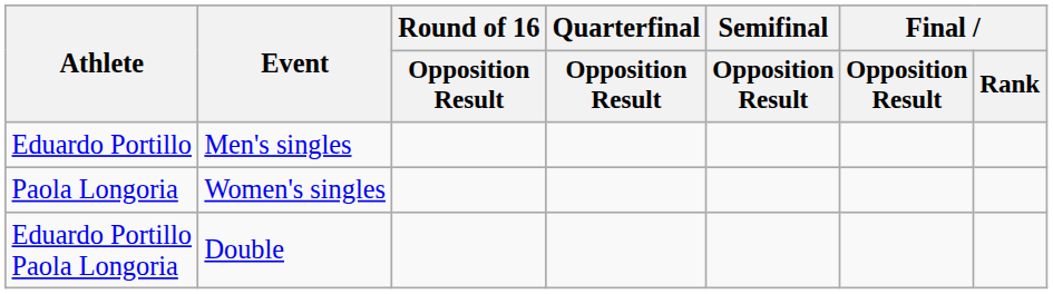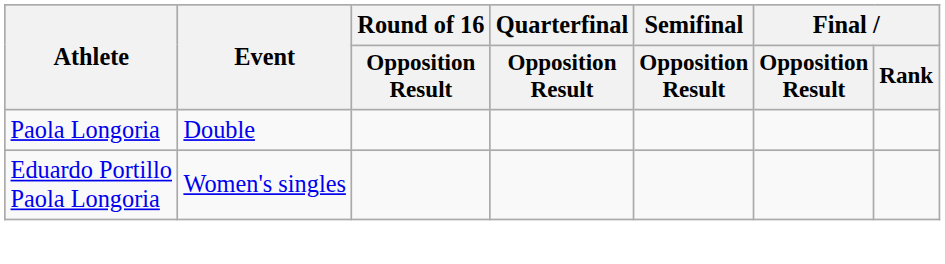- row: Eduardo Portillo | Men's singles
Paola Longoria | Event: Women's singles -> Double
Eduardo Portillo Paola Longoria | Event: Double -> Women's singles
